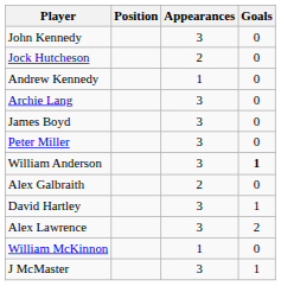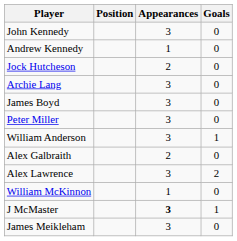rows swapped: Jock Hutcheson <-> Andrew Kennedy
William Anderson | Goals: bold -> normal
- row: David Hartley | 3 | 1
J McMaster | Appearances: normal -> bold
+ row: James Meikleham | 3 | 0
